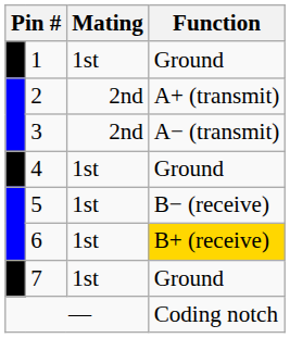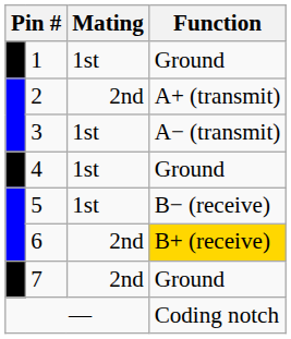3 | Mating: 2nd -> 1st
6 | Mating: 1st -> 2nd
7 | Mating: 1st -> 2nd
